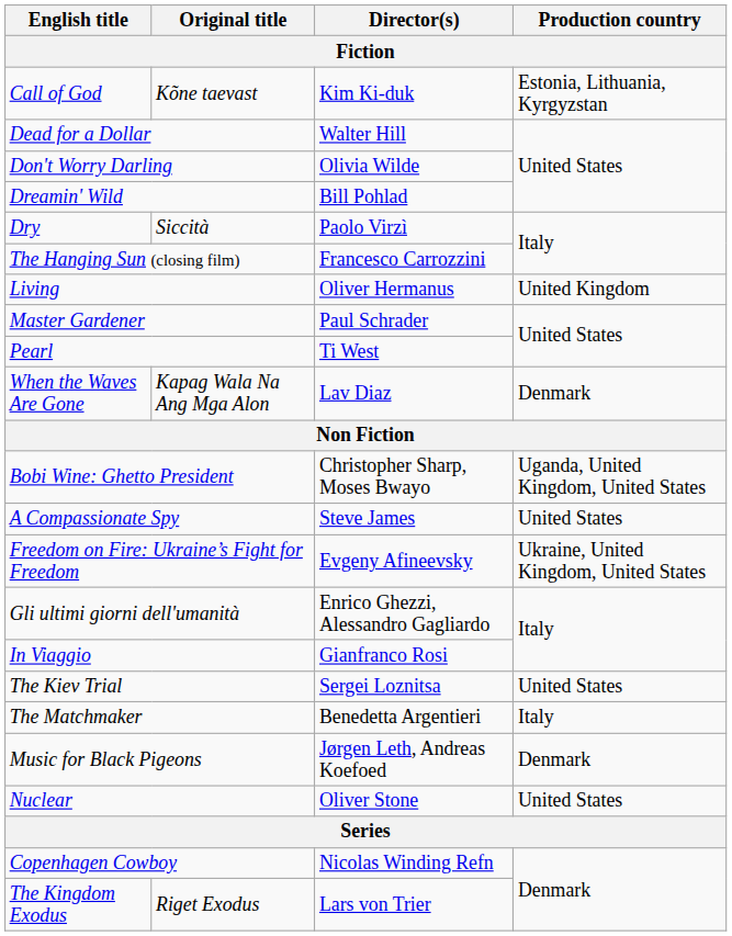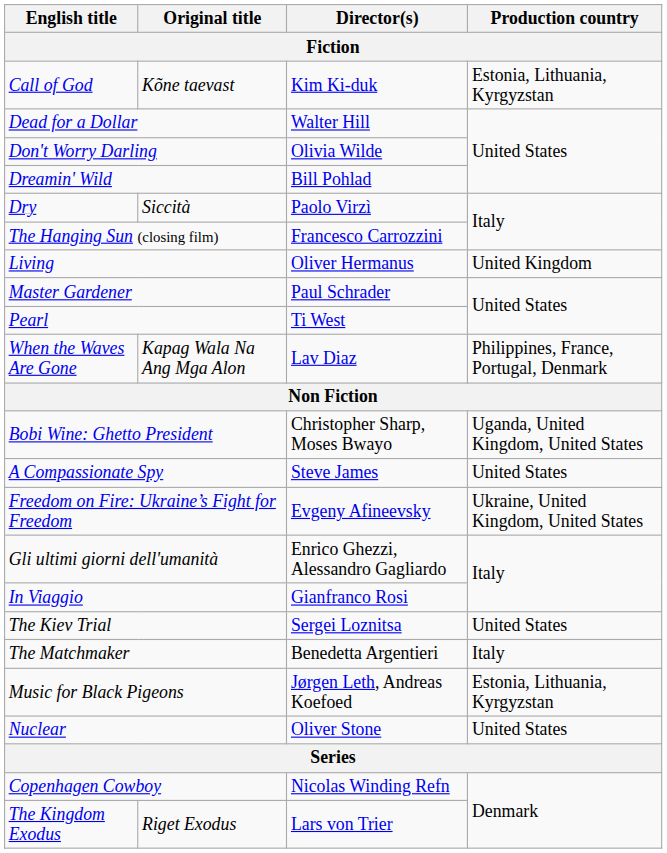When the Waves Are Gone | Production country: Denmark -> Philippines, France, Portugal, Denmark
Music for Black Pigeons | Production country: Denmark -> Estonia, Lithuania, Kyrgyzstan
